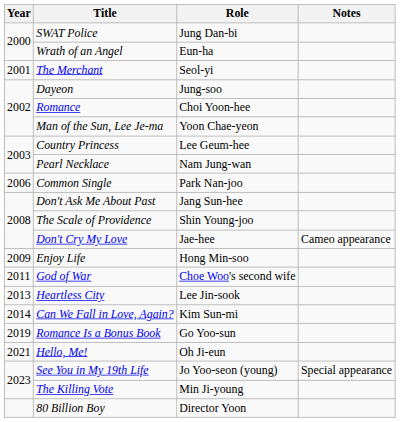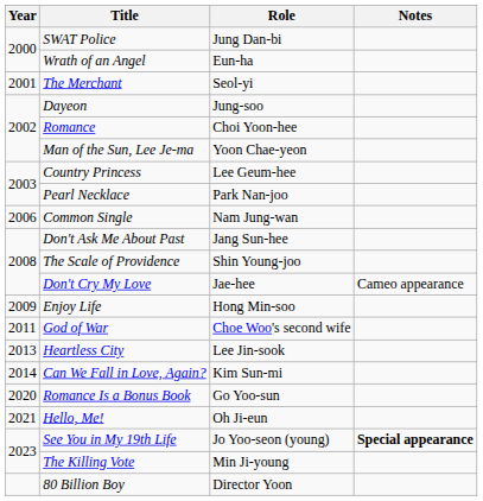Pearl Necklace | Role: Nam Jung-wan -> Park Nan-joo
Common Single | Role: Park Nan-joo -> Nam Jung-wan
Romance Is a Bonus Book | Year: 2019 -> 2020
See You in My 19th Life | Notes: normal -> bold
